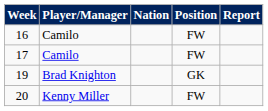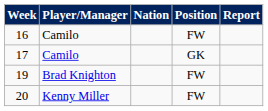17 | Position: FW -> GK
19 | Position: GK -> FW
